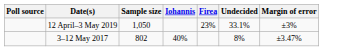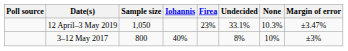+ column: None | 10.3% | 10%
12 April–3 May 2019 | Margin of error: ±3% -> ±3.47%
3–12 May 2017 | Sample size: 802 -> 800
3–12 May 2017 | Margin of error: ±3.47% -> ±3%
